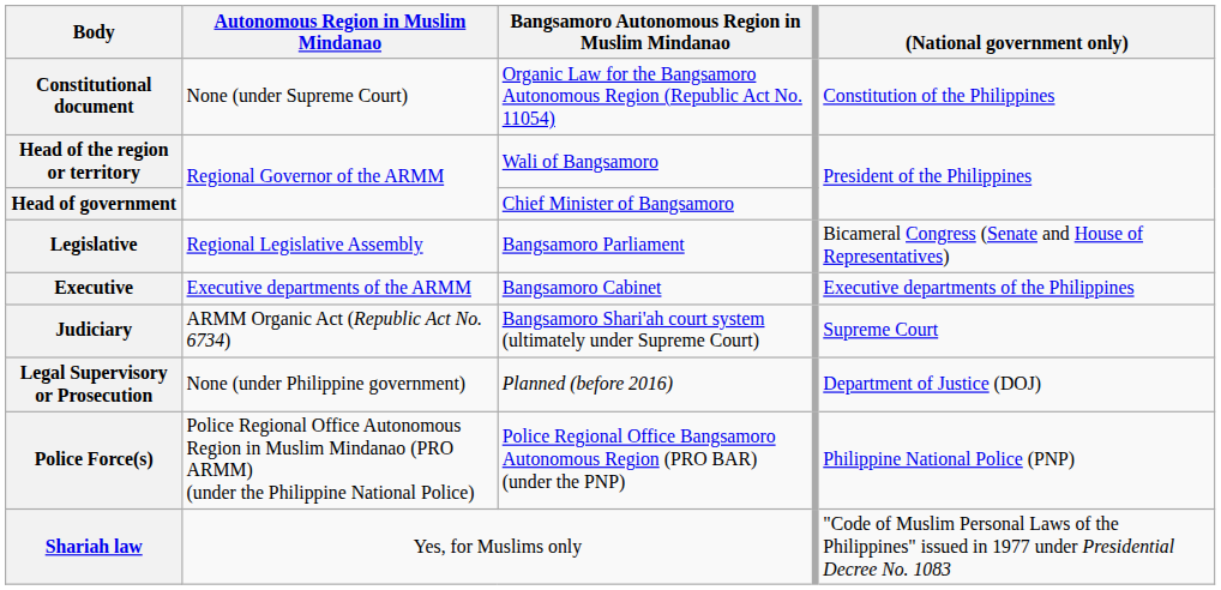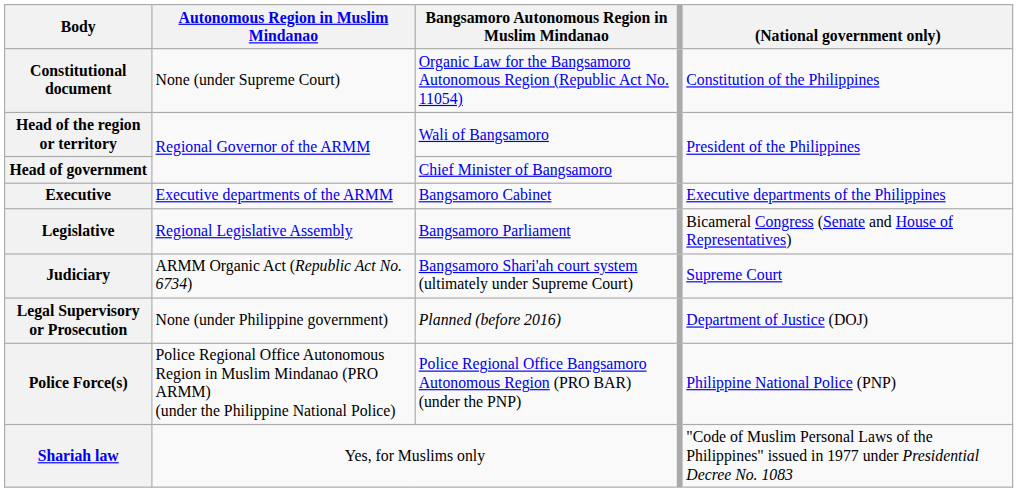rows swapped: Executive <-> Legislative
